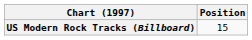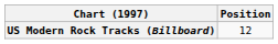US Modern Rock Tracks (Billboard) | Position: 15 -> 12
